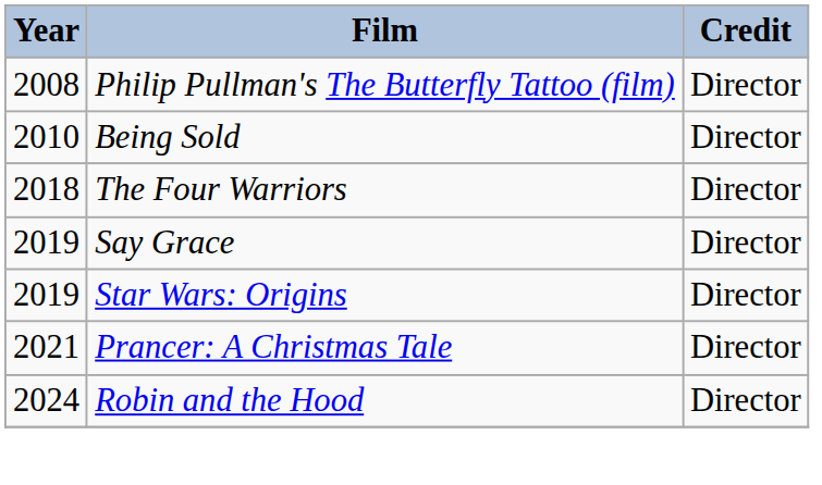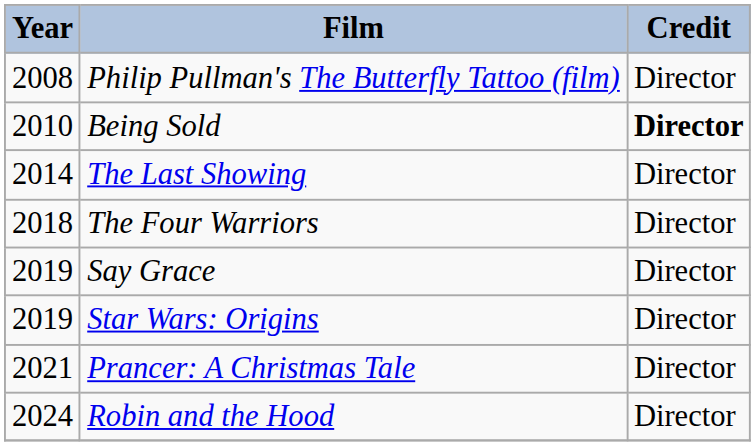Being Sold | Credit: normal -> bold
+ row: 2014 | The Last Showing | Director
